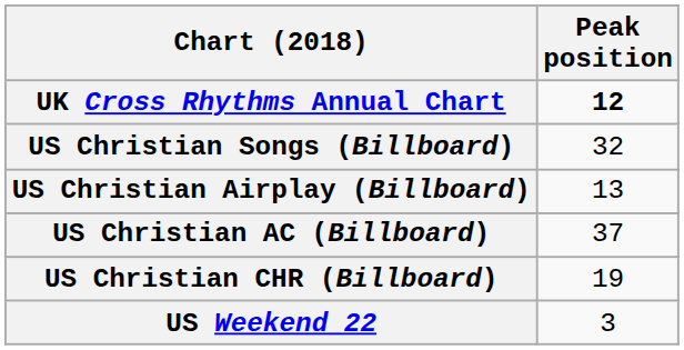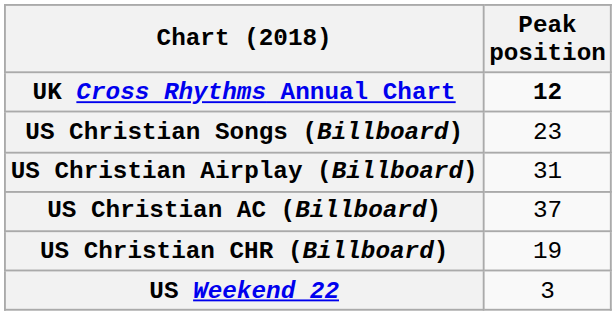US Christian Songs (Billboard) | Peak position: 32 -> 23
US Christian Airplay (Billboard) | Peak position: 13 -> 31
